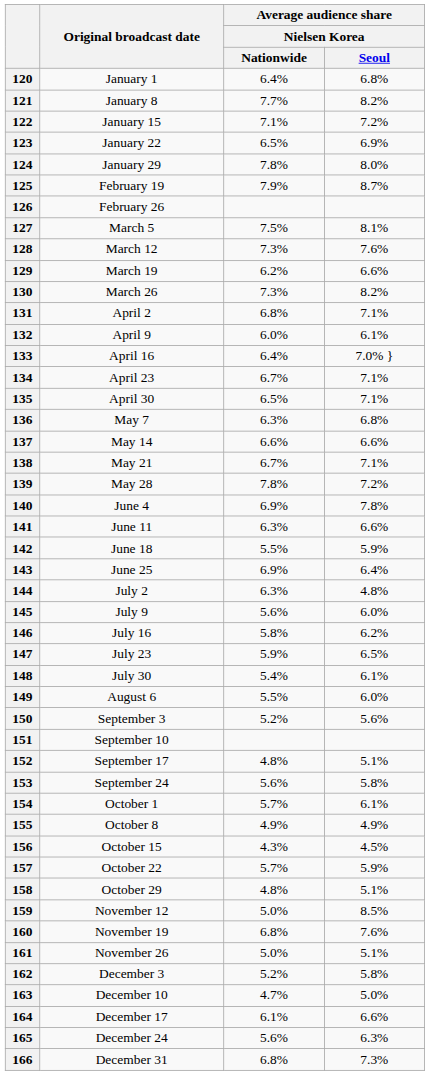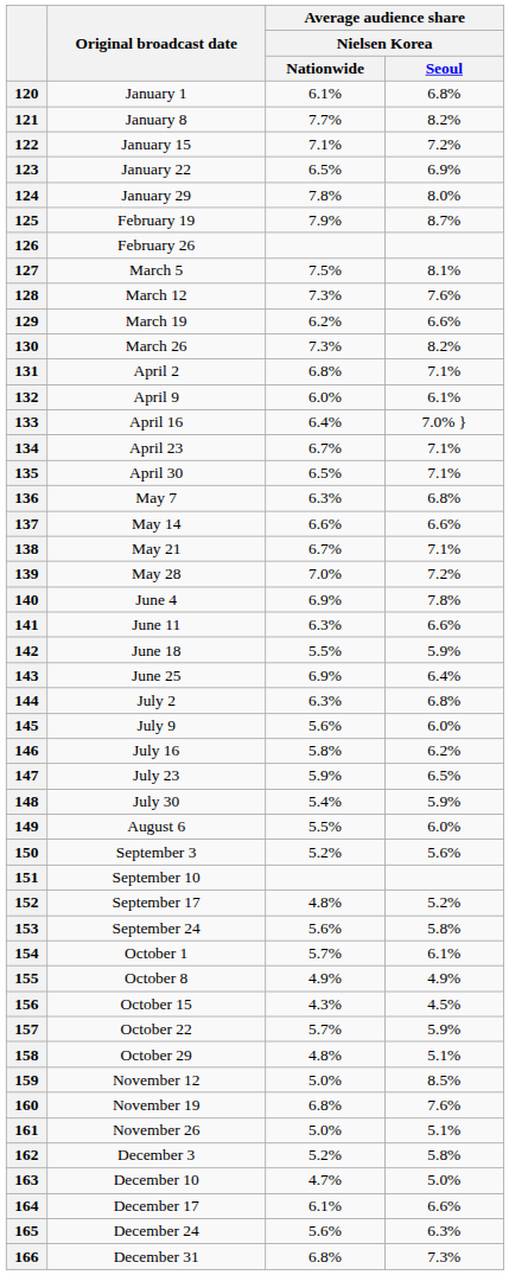120 | Average audience share / Nielsen Korea / Nationwide: 6.4% -> 6.1%
139 | Average audience share / Nielsen Korea / Nationwide: 7.8% -> 7.0%
144 | Average audience share / Nielsen Korea / Seoul: 4.8% -> 6.8%
148 | Average audience share / Nielsen Korea / Seoul: 6.1% -> 5.9%
152 | Average audience share / Nielsen Korea / Seoul: 5.1% -> 5.2%
